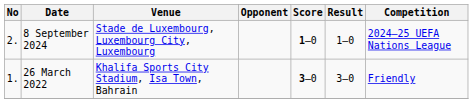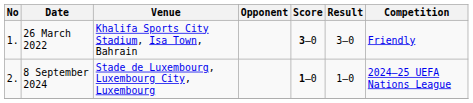rows swapped: 26 March 2022 <-> 8 September 2024
